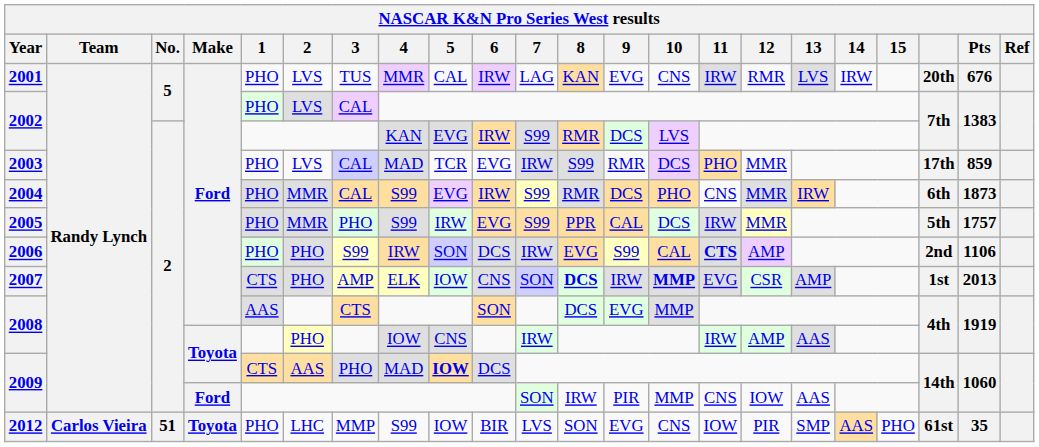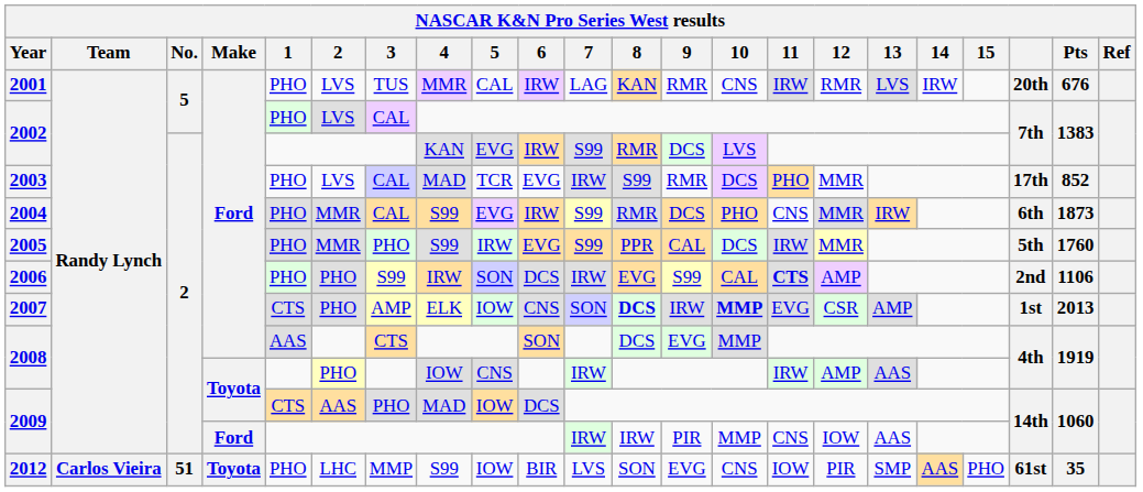2001 | 9: EVG -> RMR
2003 | Pts: 859 -> 852
2005 | Pts: 1757 -> 1760
2009 / Toyota | 5: bold -> normal
2009 / Ford | 7: SON -> IRW
